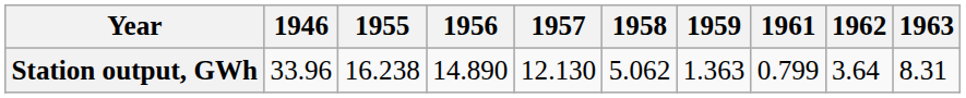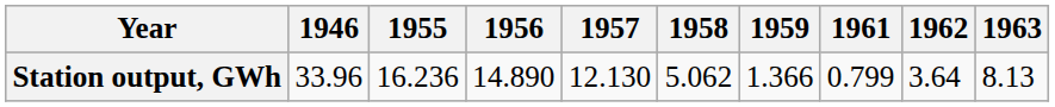Station output, GWh | 1955: 16.238 -> 16.236
Station output, GWh | 1959: 1.363 -> 1.366
Station output, GWh | 1963: 8.31 -> 8.13
